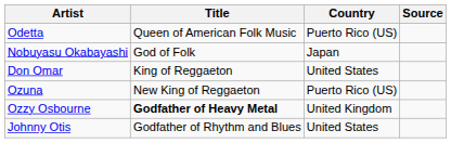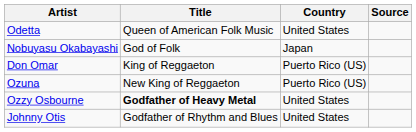Odetta | Country: Puerto Rico (US) -> United States
Don Omar | Country: United States -> Puerto Rico (US)
Ozzy Osbourne | Country: United Kingdom -> United States
